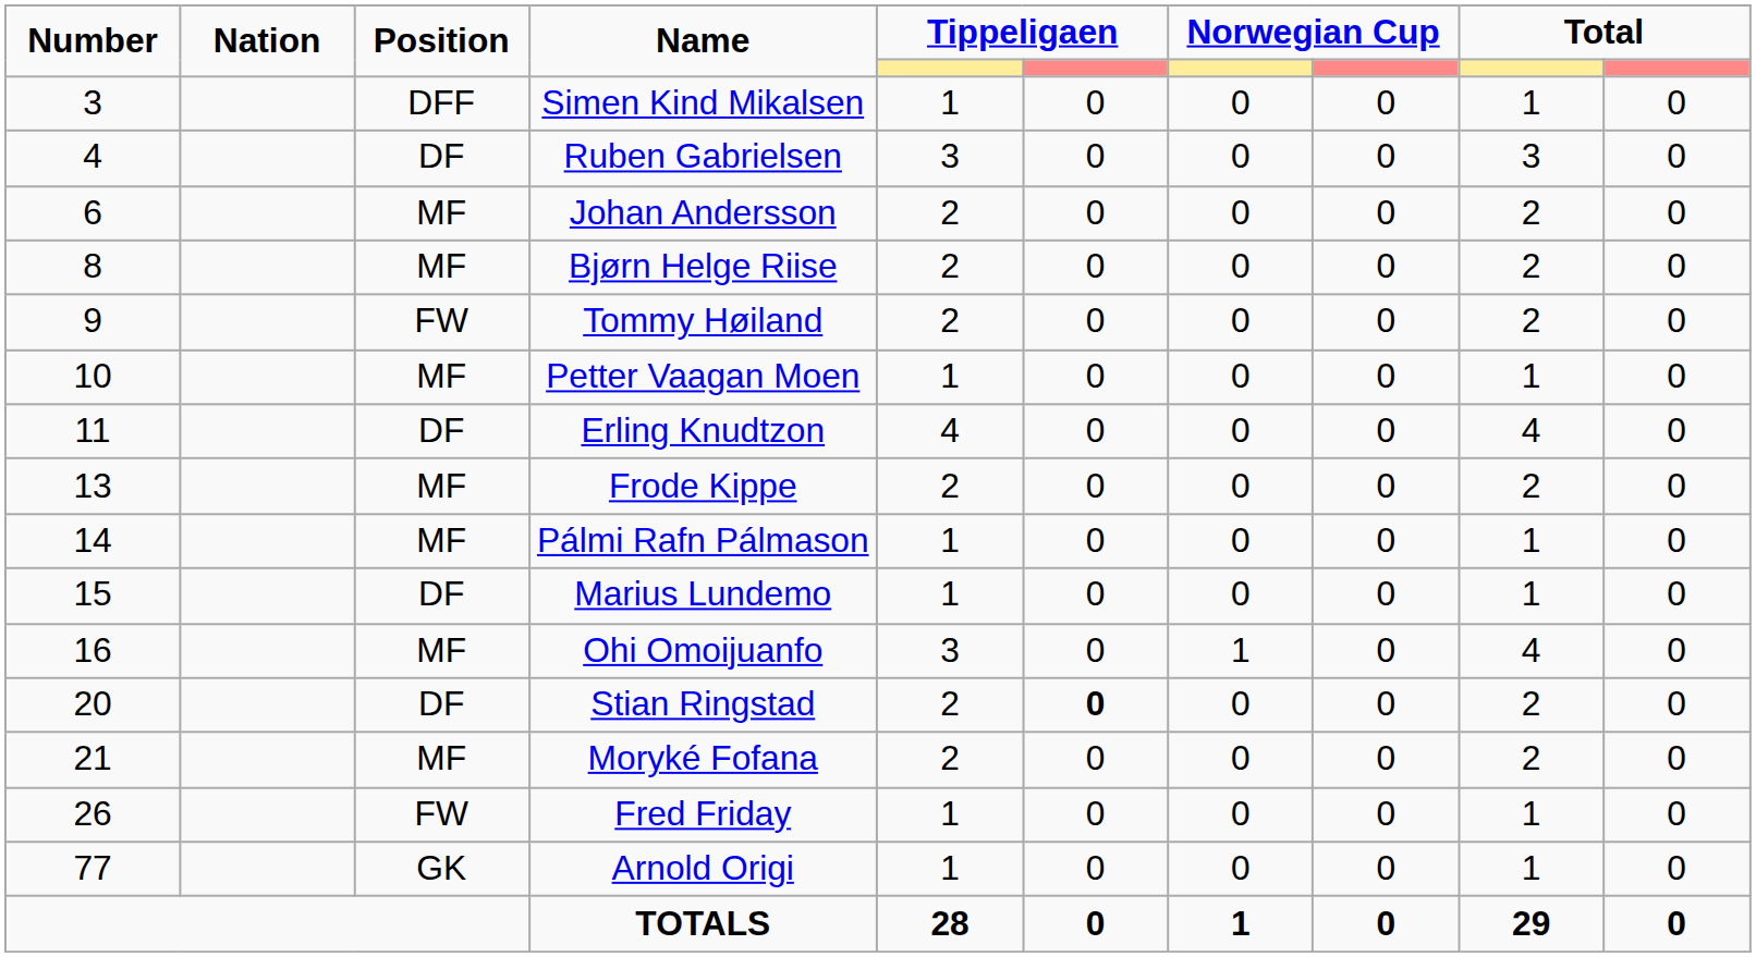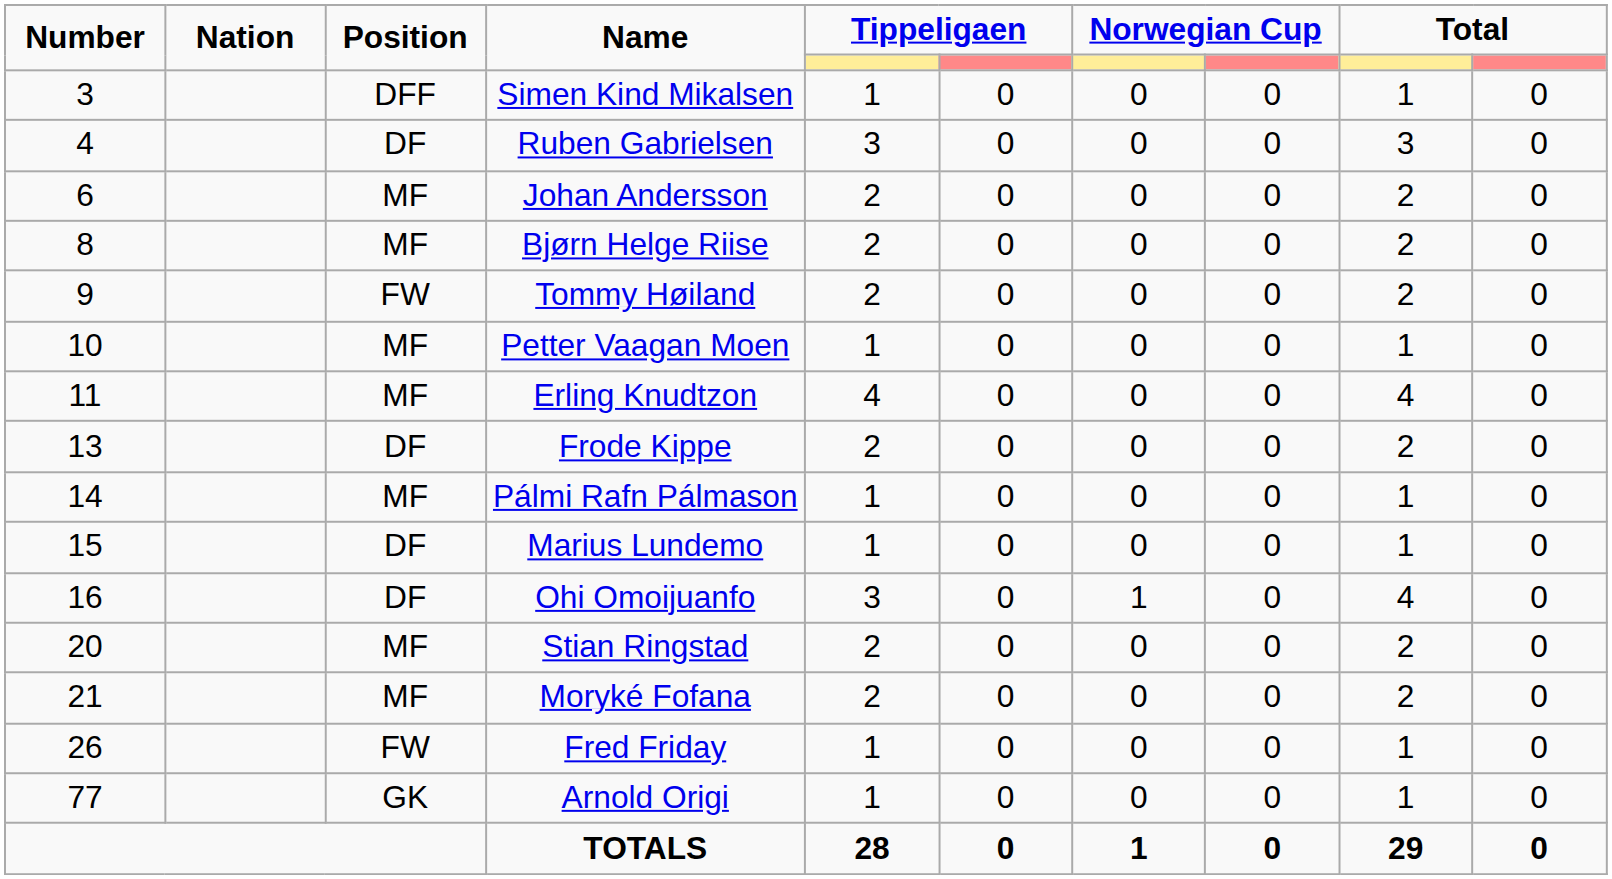Erling Knudtzon | Position: DF -> MF
Frode Kippe | Position: MF -> DF
Ohi Omoijuanfo | Position: MF -> DF
Stian Ringstad | Position: DF -> MF
Stian Ringstad | column 6: bold -> normal
